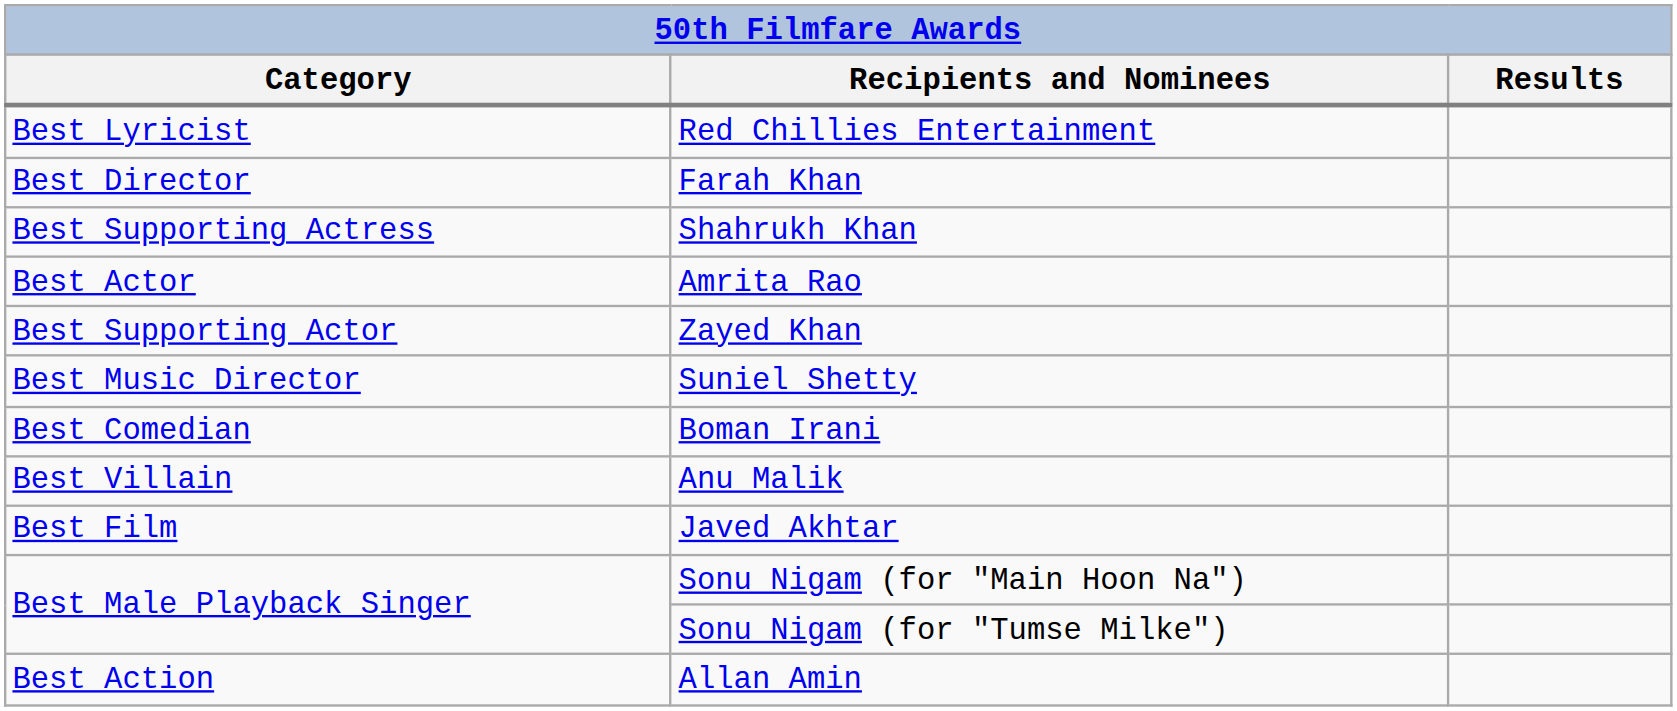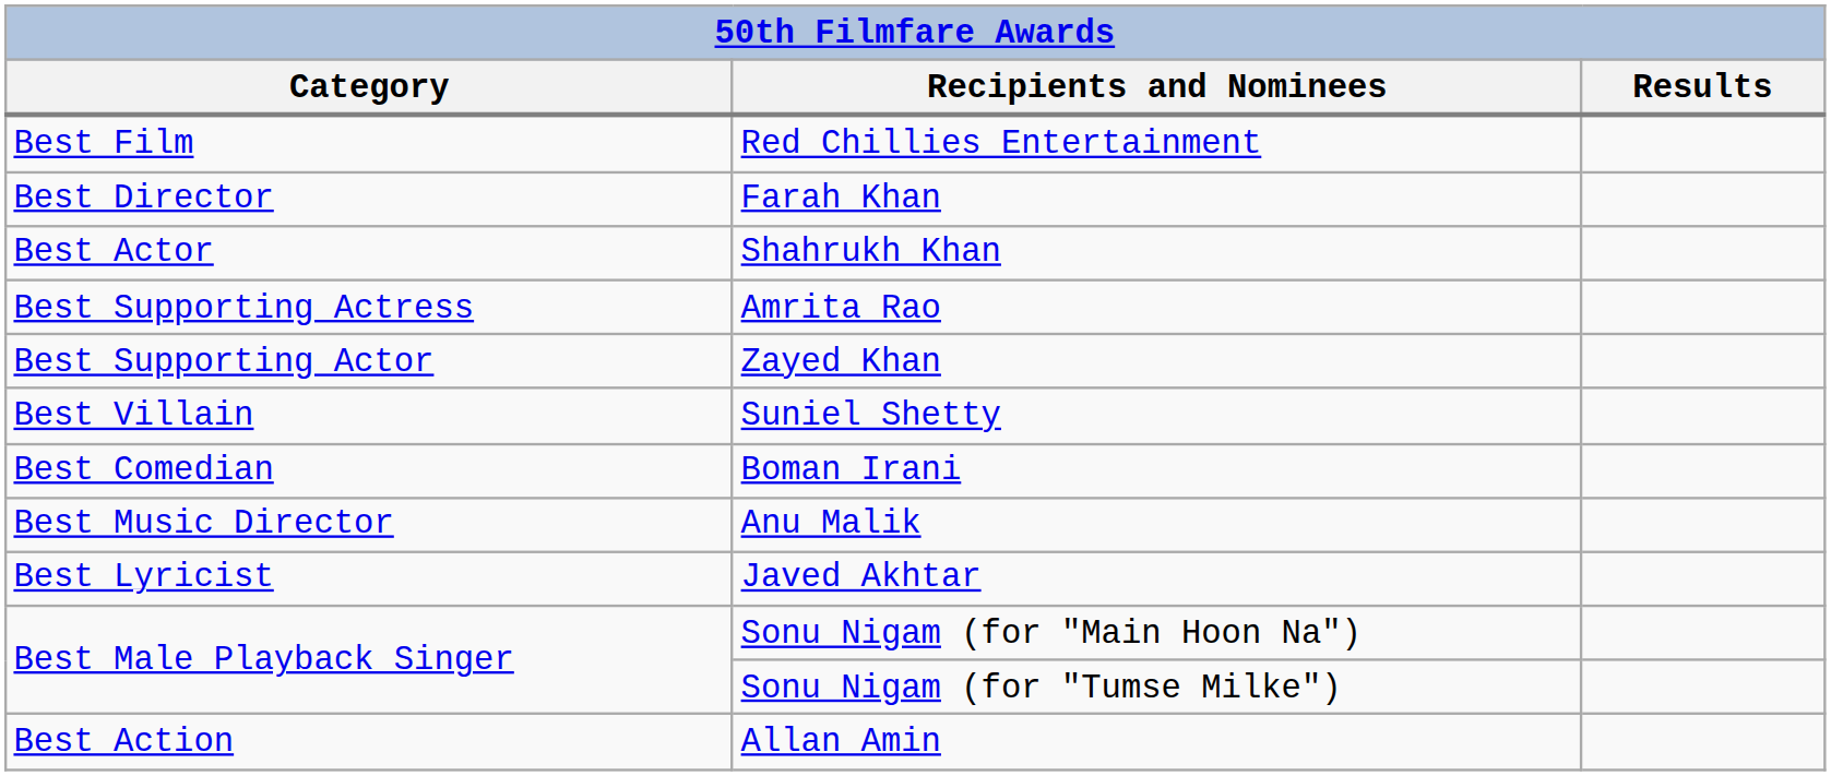Red Chillies Entertainment | Category: Best Lyricist -> Best Film
Shahrukh Khan | Category: Best Supporting Actress -> Best Actor
Amrita Rao | Category: Best Actor -> Best Supporting Actress
Suniel Shetty | Category: Best Music Director -> Best Villain
Anu Malik | Category: Best Villain -> Best Music Director
Javed Akhtar | Category: Best Film -> Best Lyricist
